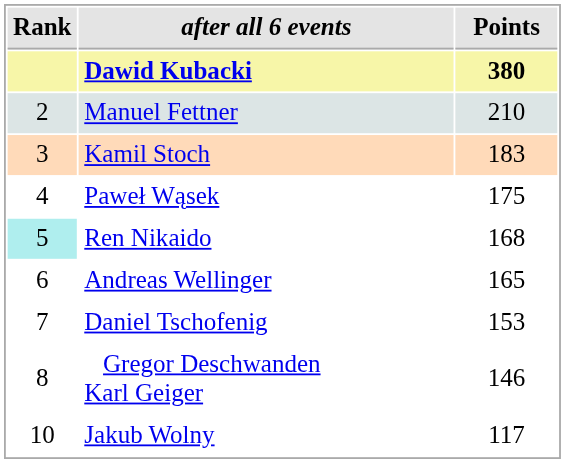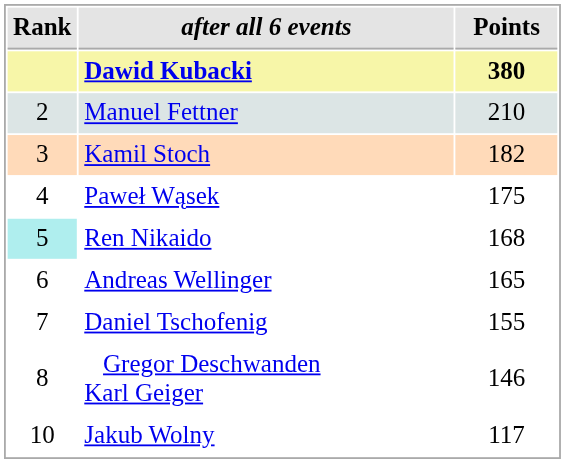Kamil Stoch | Points: 183 -> 182
Daniel Tschofenig | Points: 153 -> 155
